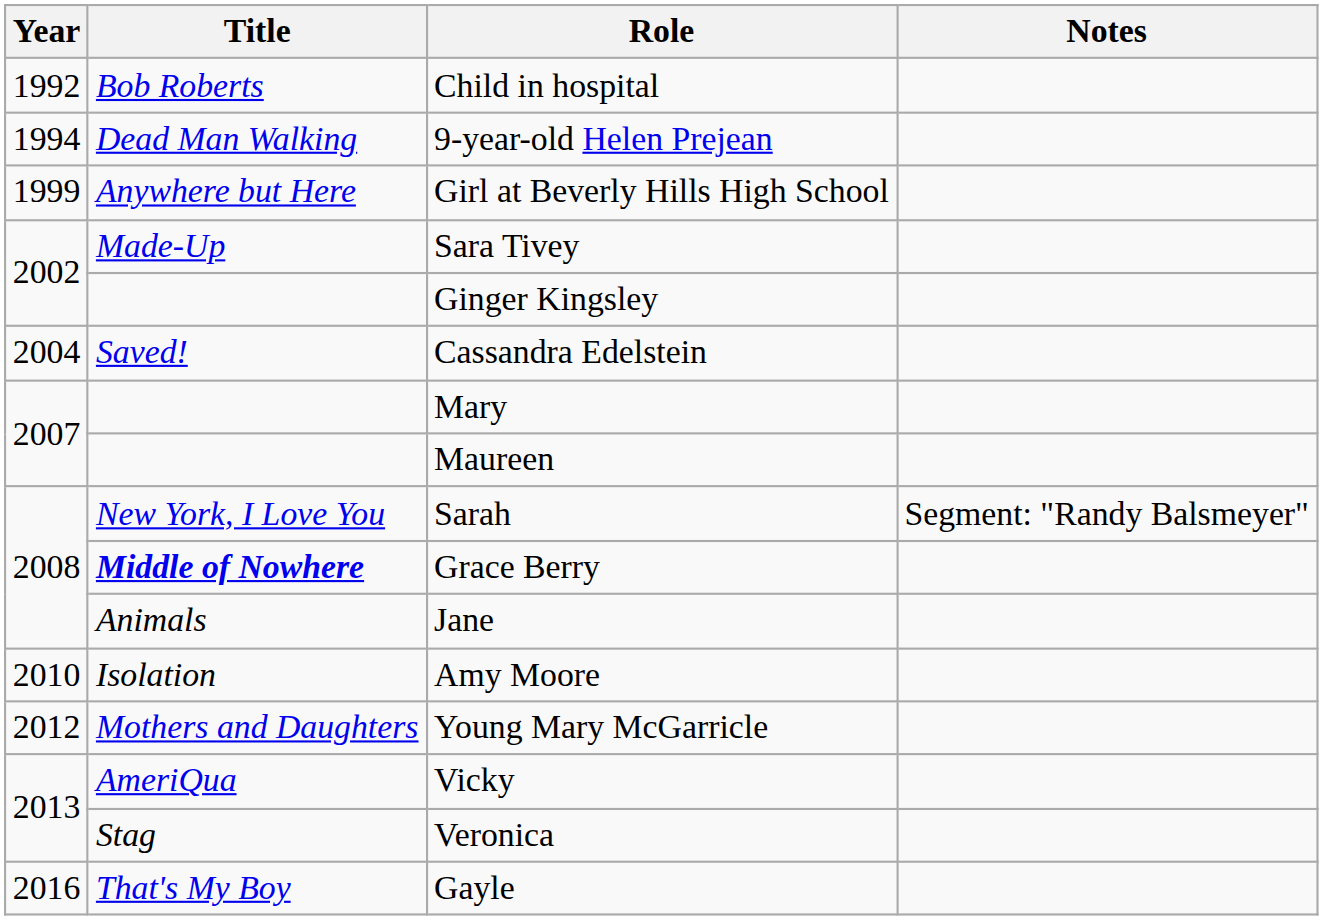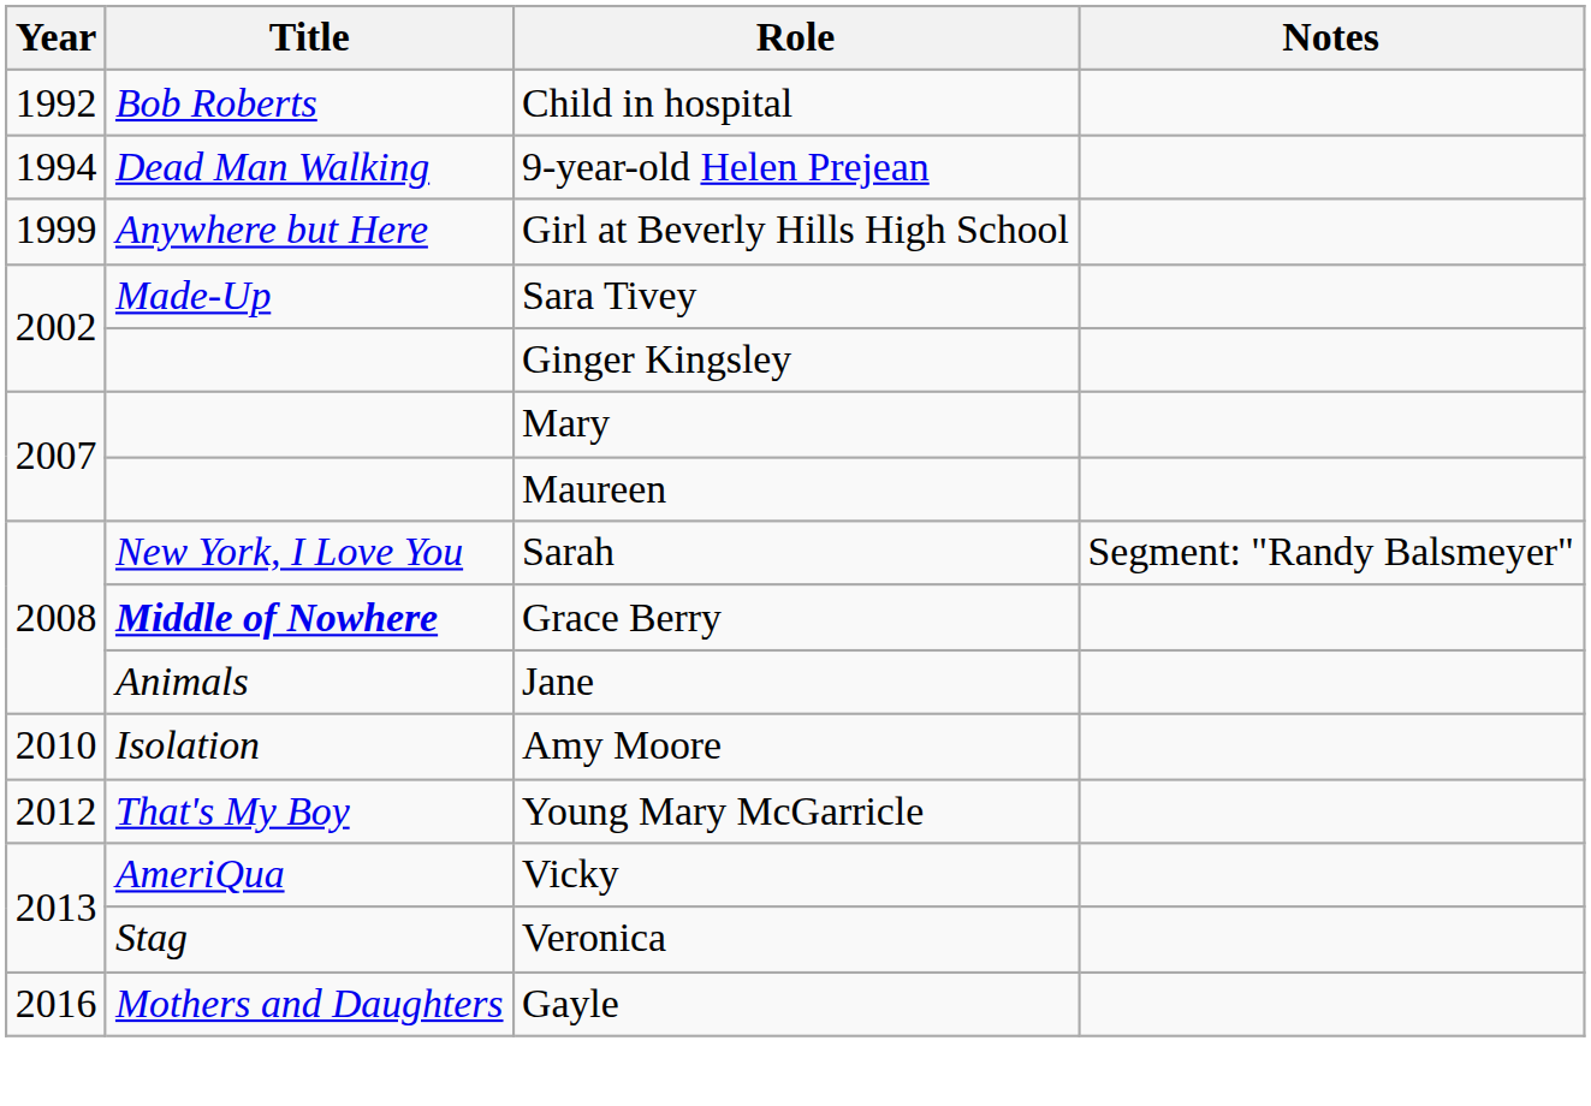- row: 2004 | Saved! | Cassandra Edelstein
Young Mary McGarricle | Title: Mothers and Daughters -> That's My Boy
Gayle | Title: That's My Boy -> Mothers and Daughters
